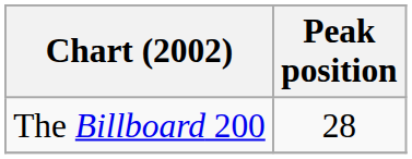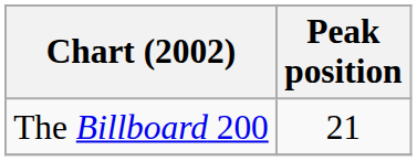The Billboard 200 | Peak position: 28 -> 21
